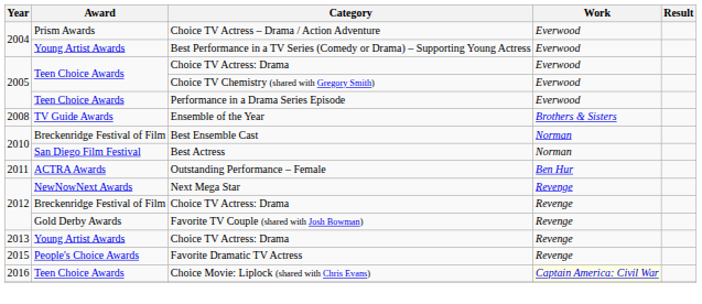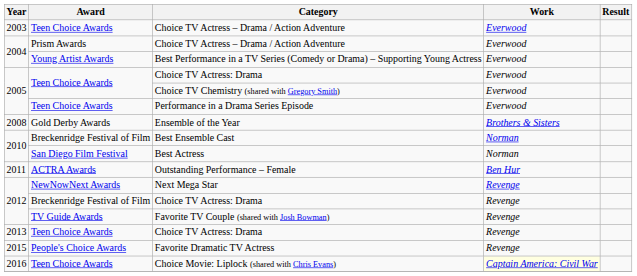+ row: 2003 | Teen Choice Awards | Choice TV Actress – Drama / Action Adventure | Everwood
Ensemble of the Year | Award: TV Guide Awards -> Gold Derby Awards
Favorite TV Couple (shared with Josh Bowman) | Award: Gold Derby Awards -> TV Guide Awards
2013 / Choice TV Actress: Drama | Award: Young Artist Awards -> Teen Choice Awards
